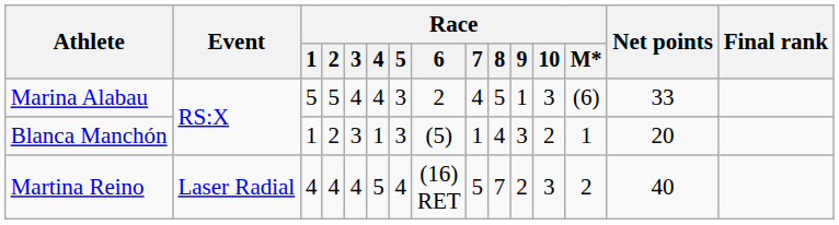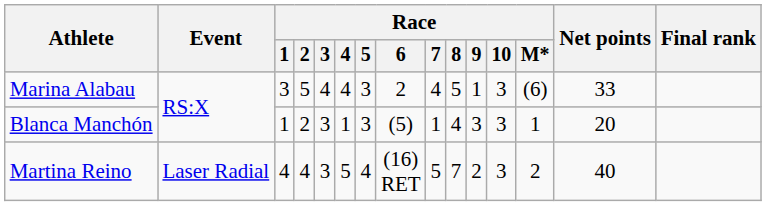Marina Alabau | Race / 1: 5 -> 3
Blanca Manchón | Race / 10: 2 -> 3
Martina Reino | Race / 3: 4 -> 3
